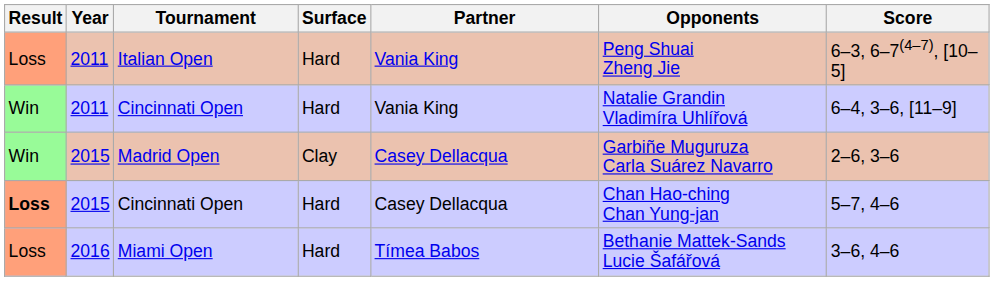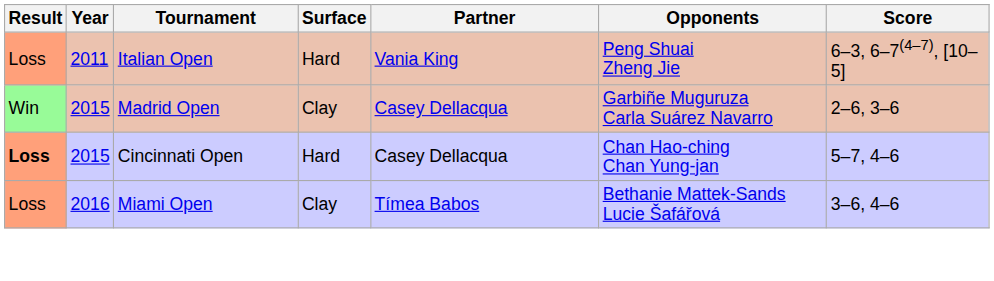- row: Win | 2011 | Cincinnati Open | Hard | Vania King | Natalie Grandin Vladimíra Uhlířová | 6–4, 3–6, [11–9]
Miami Open | Surface: Hard -> Clay
